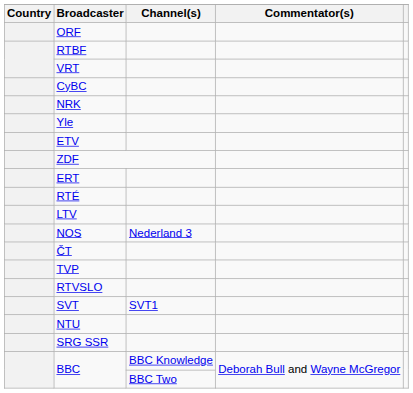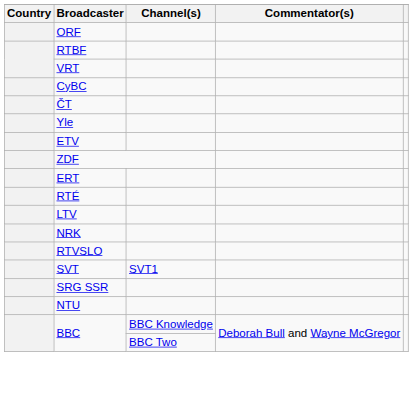rows swapped: ČT <-> NRK
- row: NOS | Nederland 3
- row: TVP
rows swapped: SRG SSR <-> NTU
